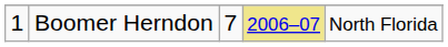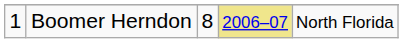Boomer Herndon | column 3: 7 -> 8
